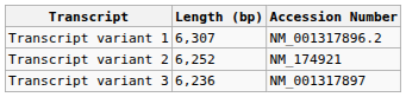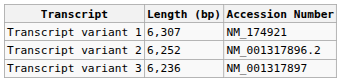Transcript variant 1 | Accession Number: NM_001317896.2 -> NM_174921
Transcript variant 2 | Accession Number: NM_174921 -> NM_001317896.2
